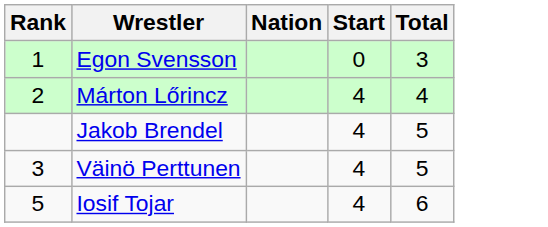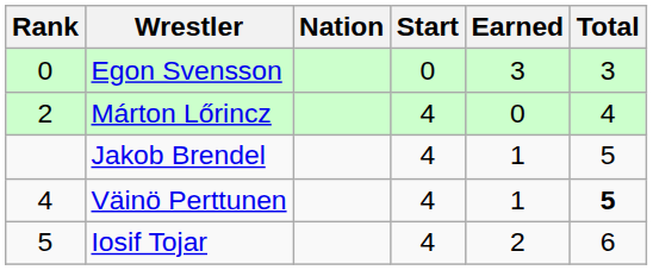+ column: Earned | 3 | 0 | 1 | 1 | 2
Egon Svensson | Rank: 1 -> 0
Väinö Perttunen | Rank: 3 -> 4
Väinö Perttunen | Total: normal -> bold
